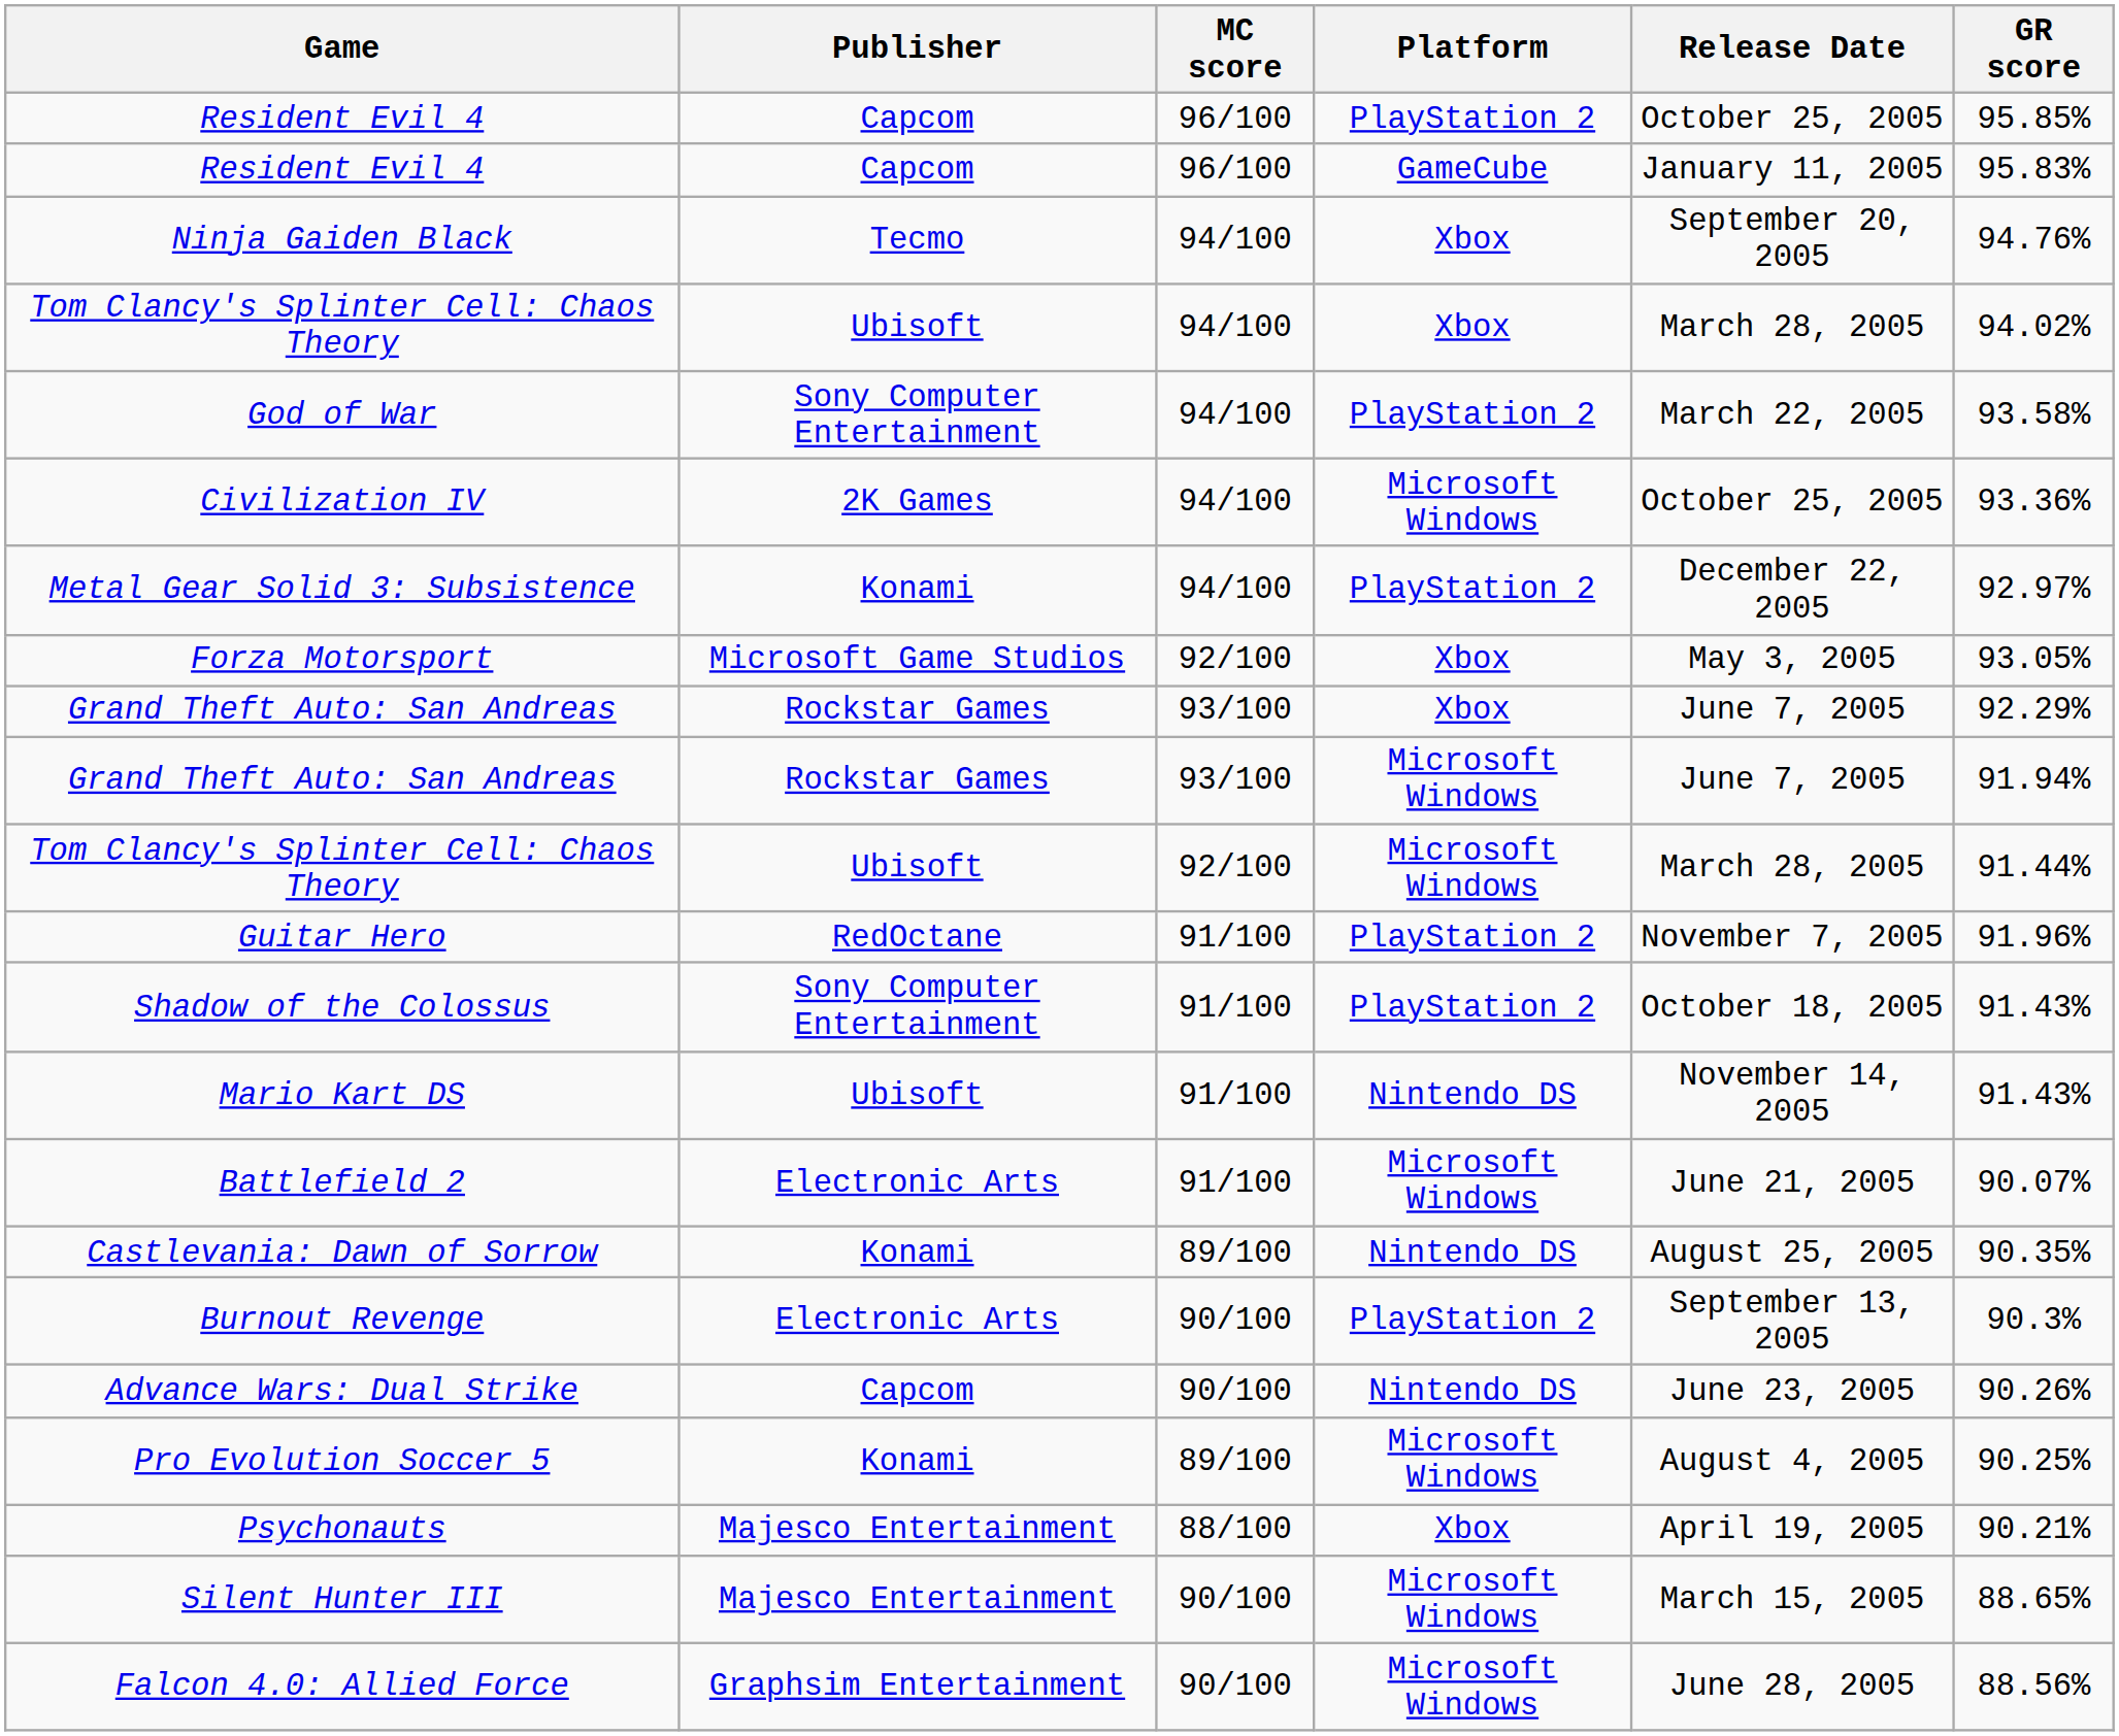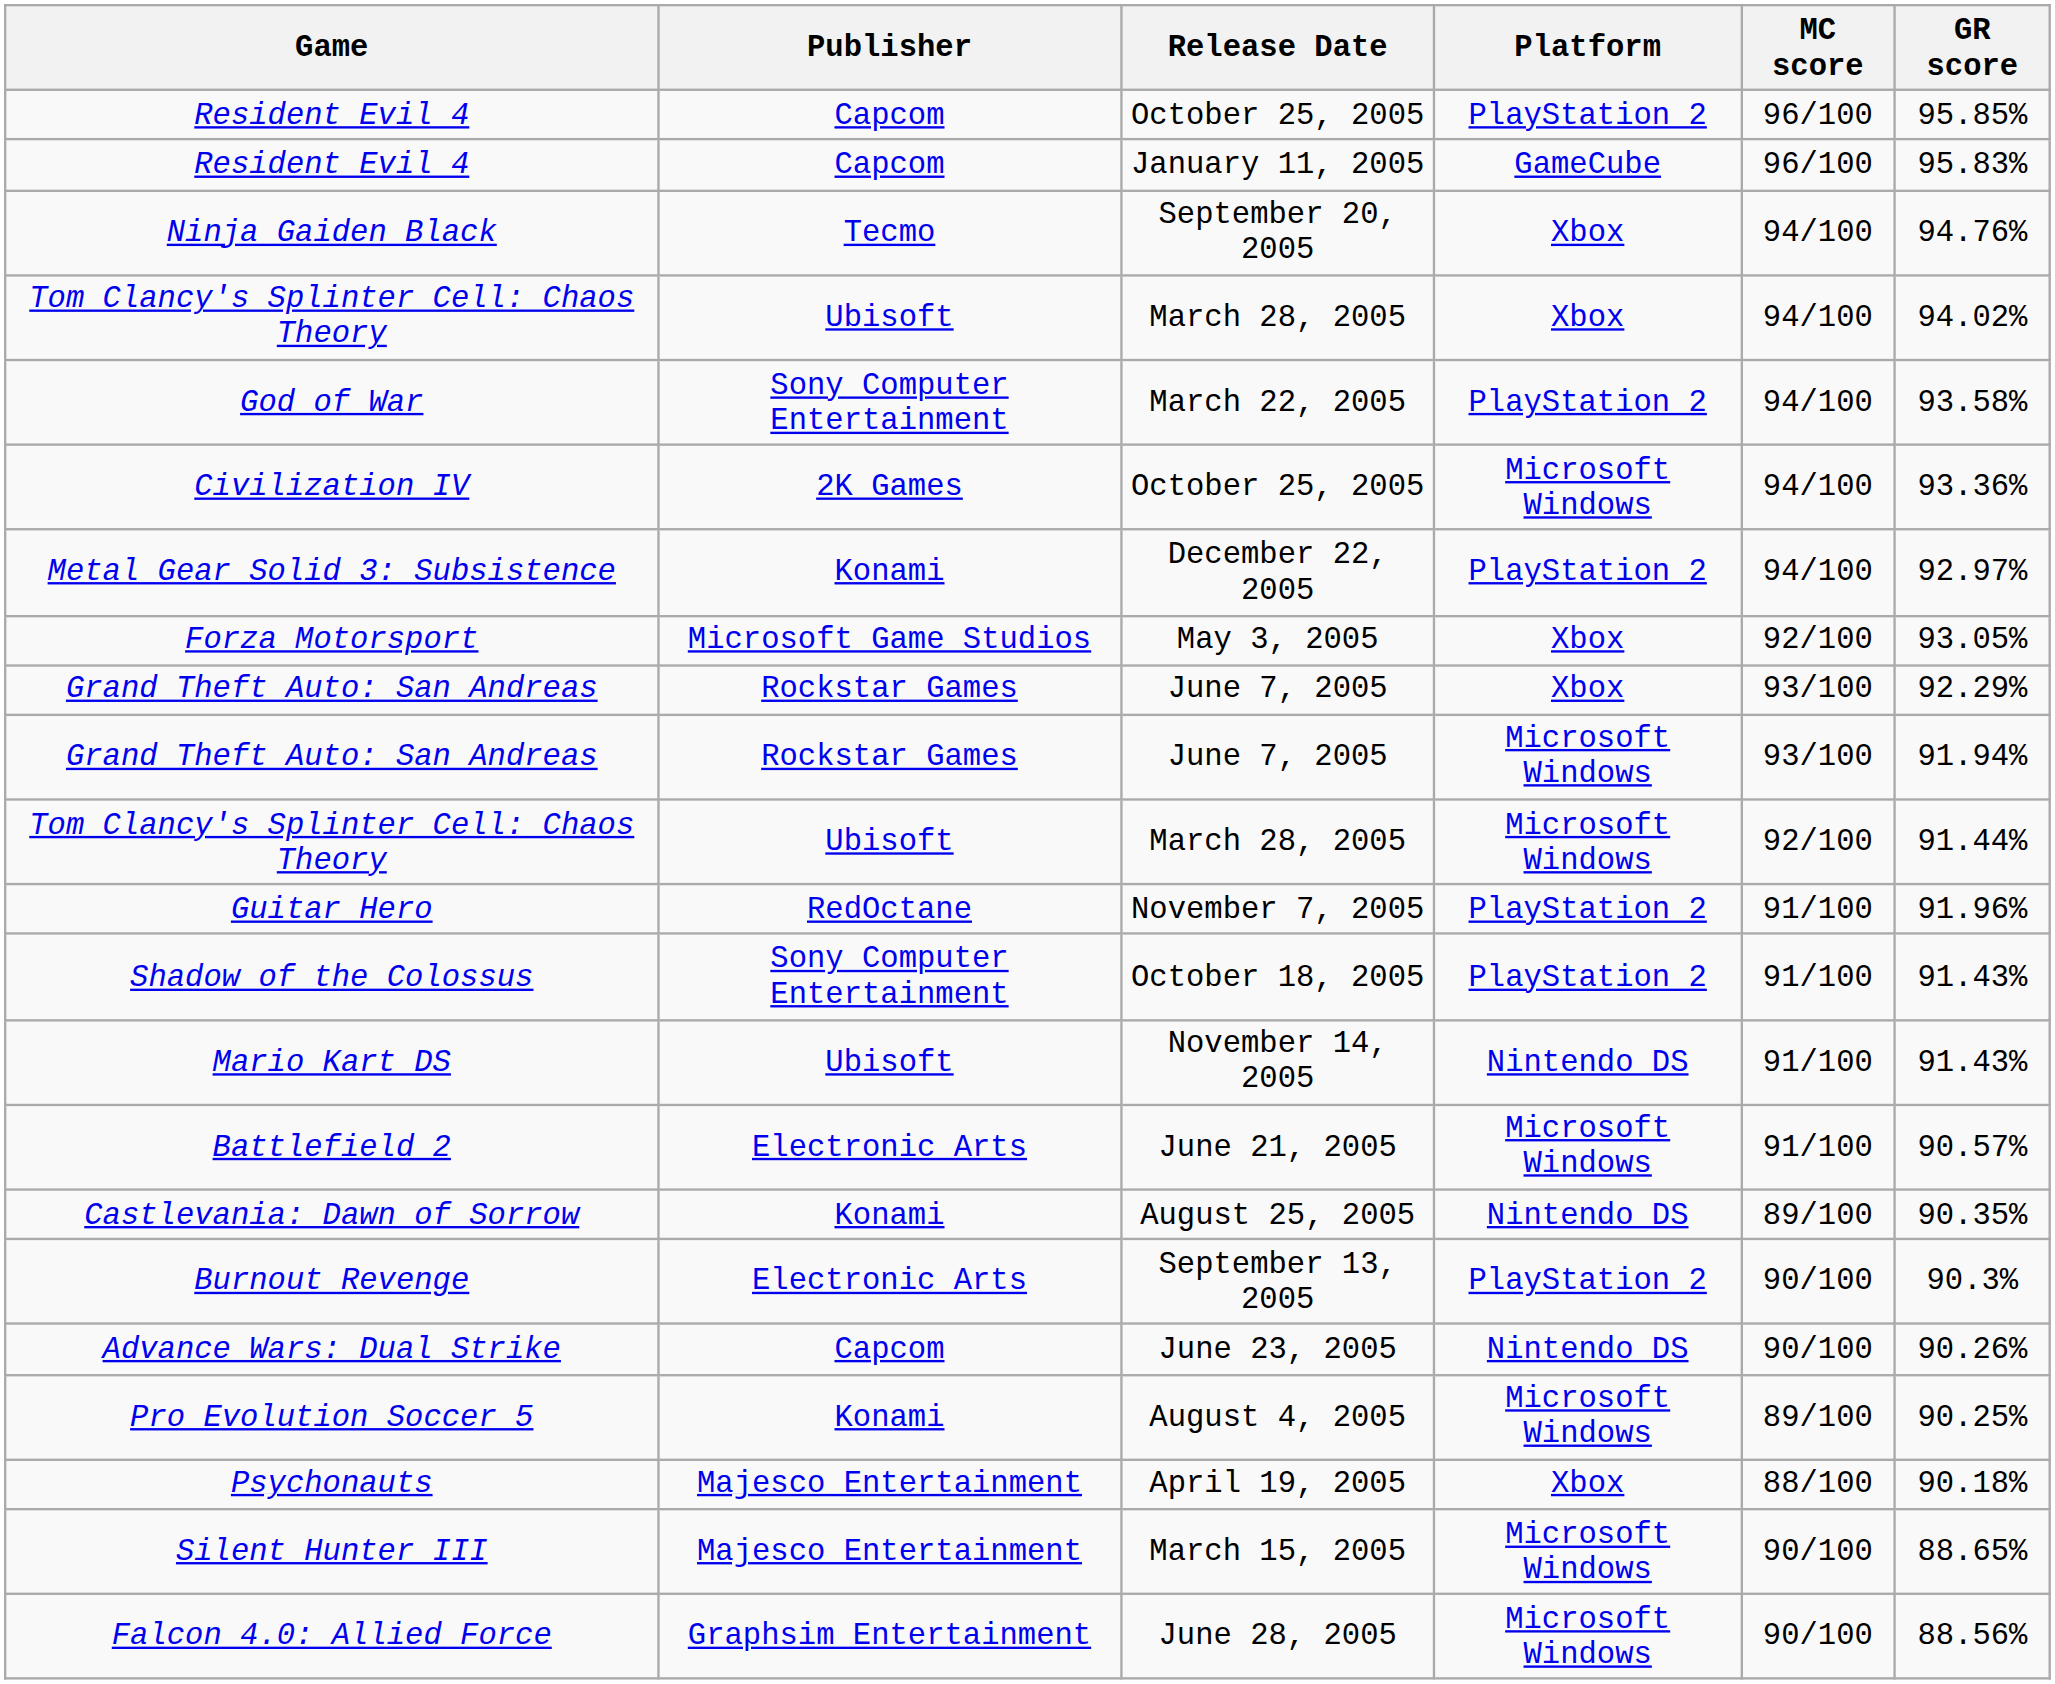columns swapped: Release Date <-> MC score
Battlefield 2 | GR score: 90.07% -> 90.57%
Psychonauts | GR score: 90.21% -> 90.18%
